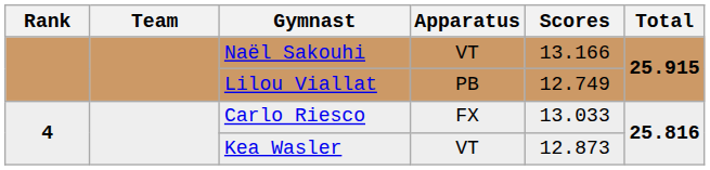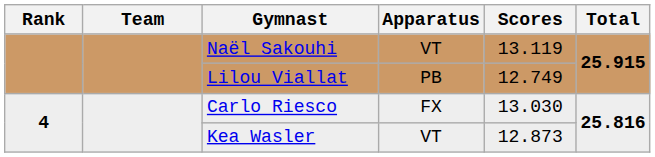Naël Sakouhi | Scores: 13.166 -> 13.119
Carlo Riesco | Scores: 13.033 -> 13.030
